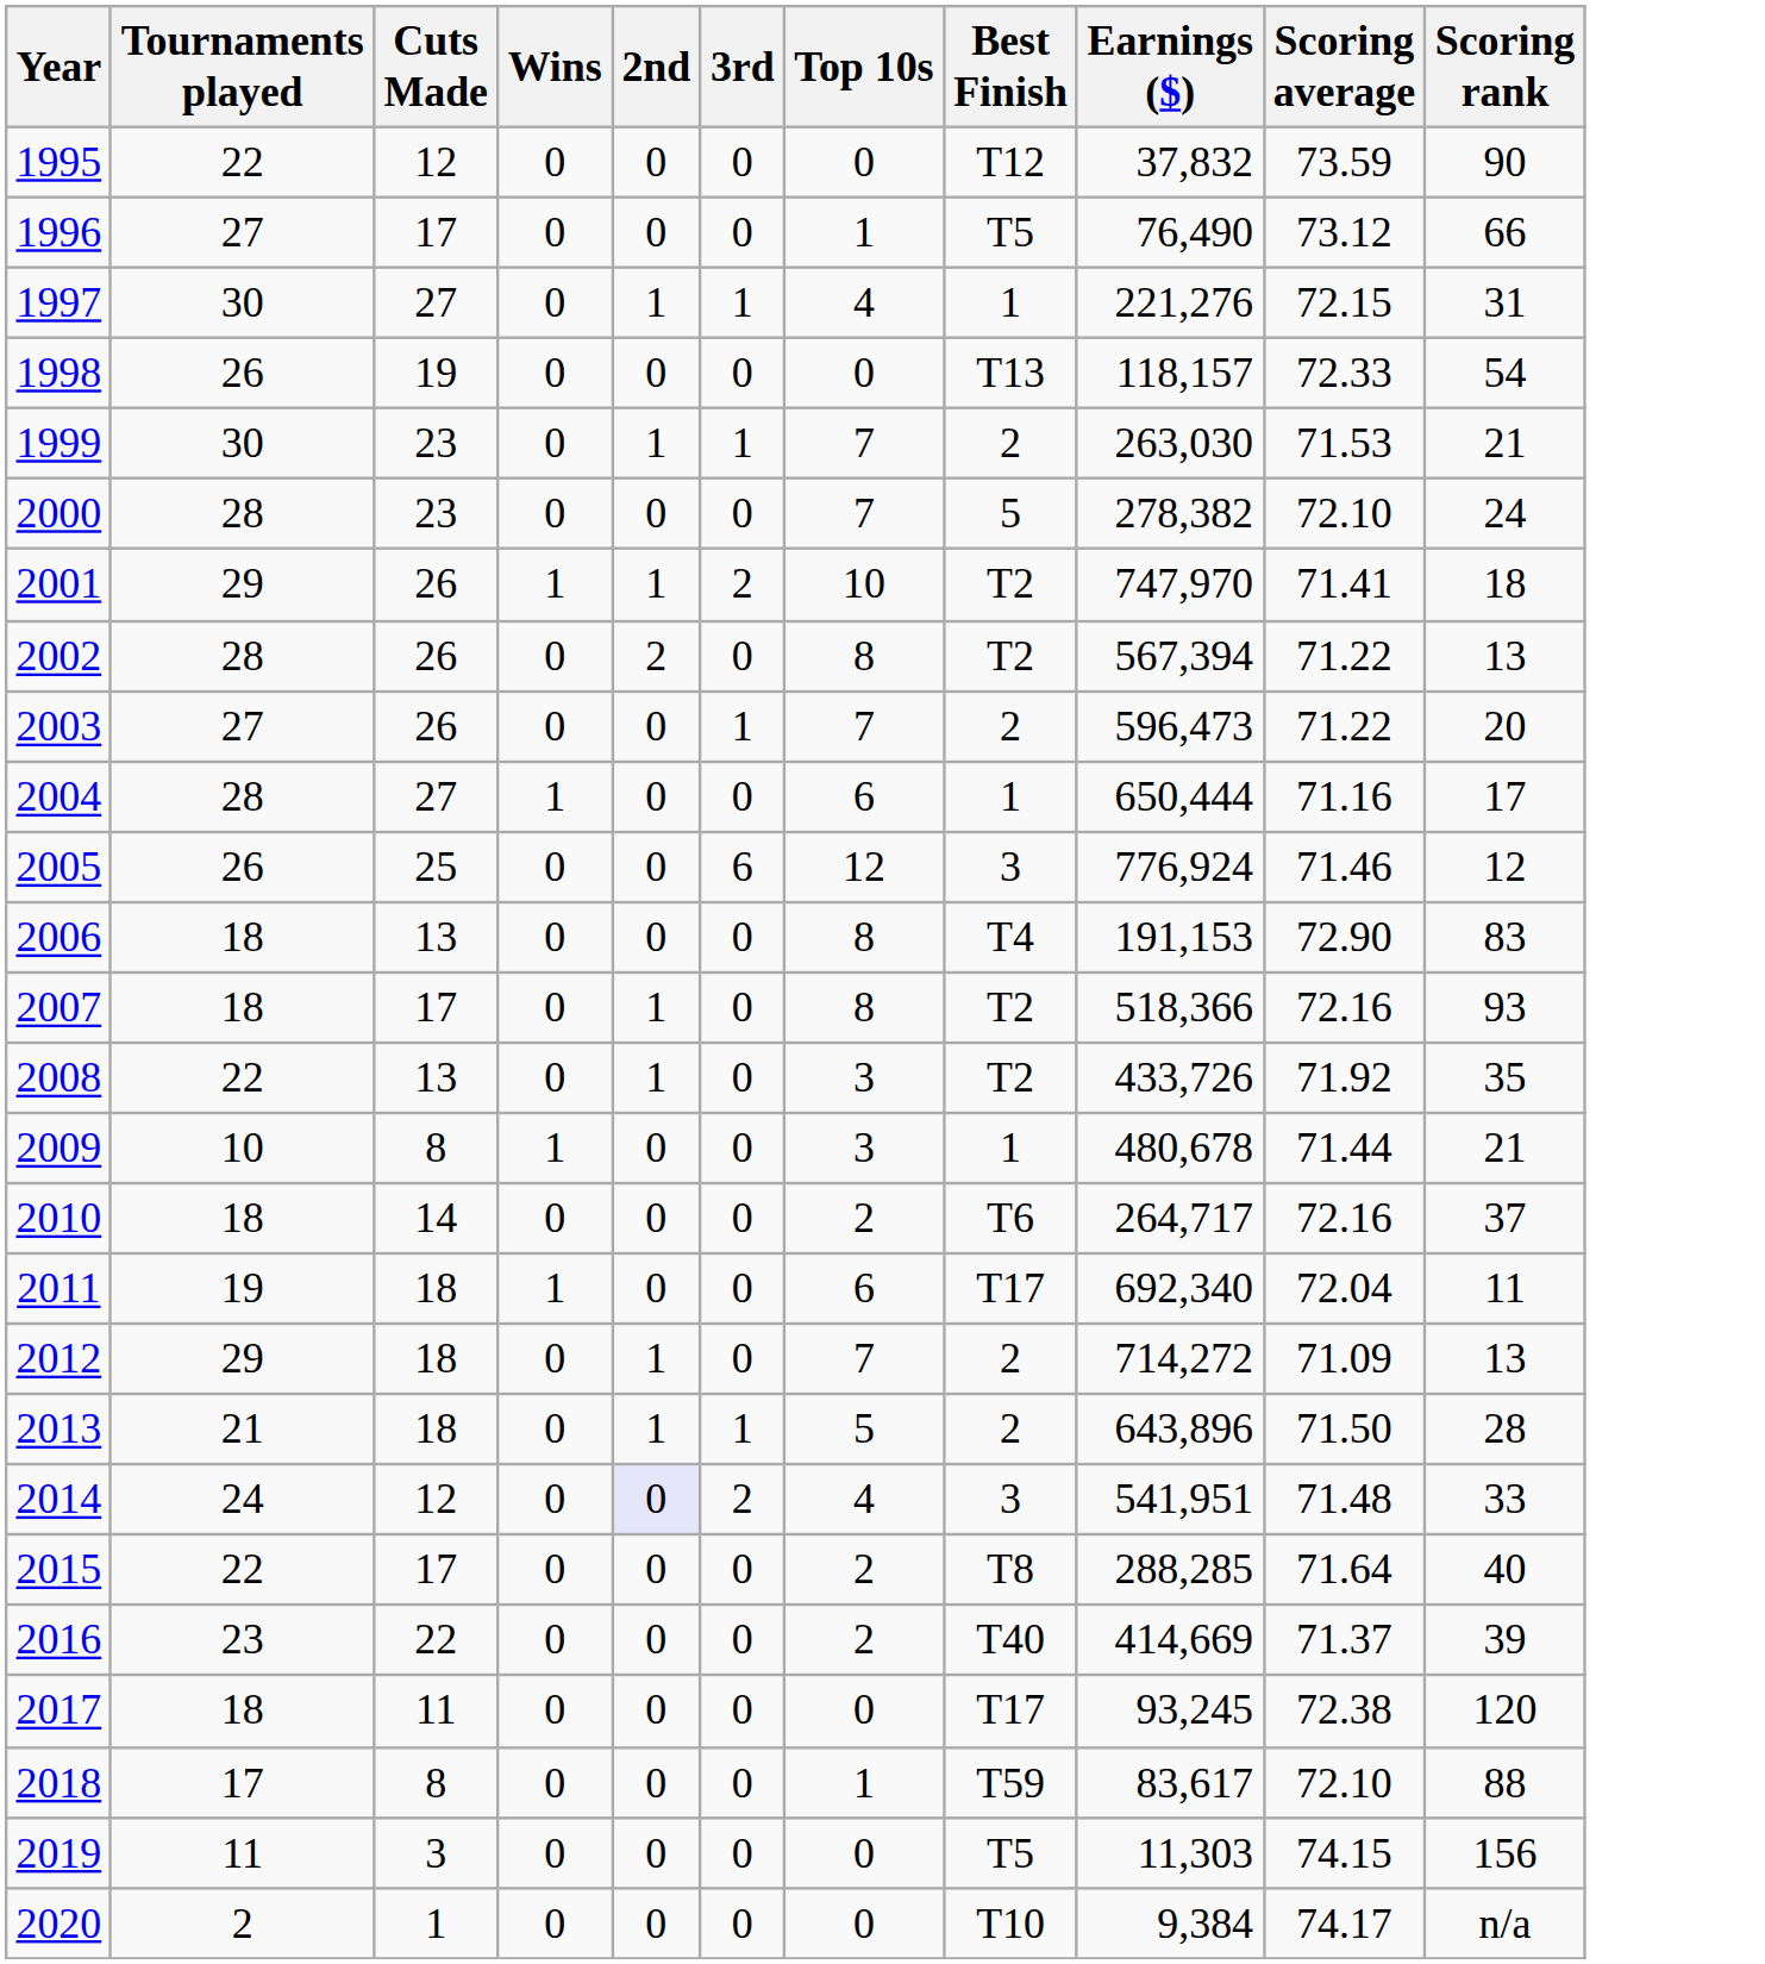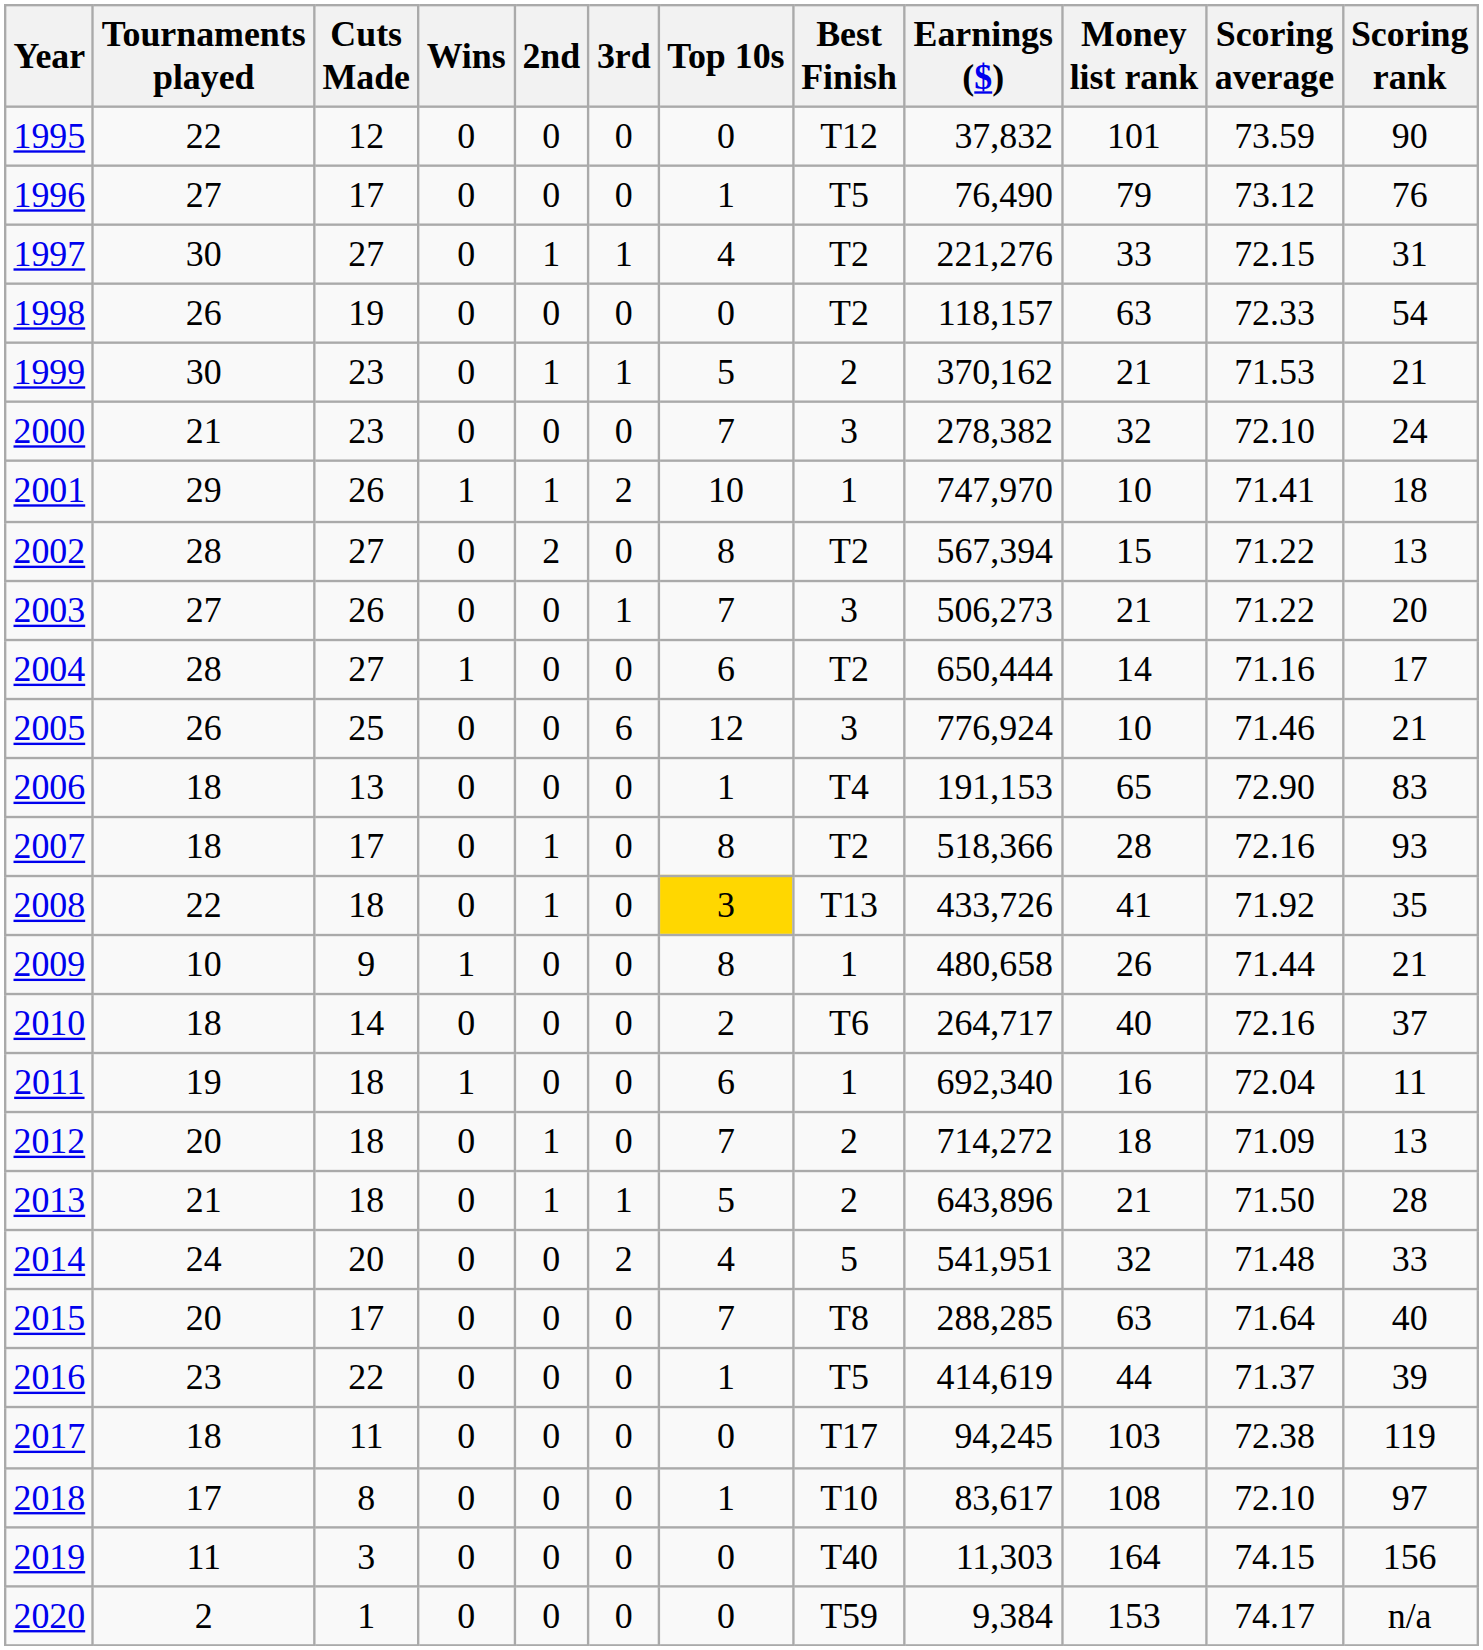+ column: Money list rank | 101 | 79 | 33 | 63 | 21 | 32 | 10 | 15 | 21 | 14 | 10 | 65 | 28 | 41 | 26 | 40 | 16 | 18 | 21 | 32 | 63 | 44 | 103 | 108 | 164 | 153
1996 | Scoring rank: 66 -> 76
1997 | Best Finish: 1 -> T2
1998 | Best Finish: T13 -> T2
1999 | Top 10s: 7 -> 5
1999 | Earnings ($): 263,030 -> 370,162
2000 | Tournaments played: 28 -> 21
2000 | Best Finish: 5 -> 3
2001 | Best Finish: T2 -> 1
2002 | Cuts Made: 26 -> 27
2003 | Best Finish: 2 -> 3
2003 | Earnings ($): 596,473 -> 506,273
2004 | Best Finish: 1 -> T2
2005 | Scoring rank: 12 -> 21
2006 | Top 10s: 8 -> 1
2008 | Cuts Made: 13 -> 18
2008 | Top 10s: no background -> gold background
2008 | Best Finish: T2 -> T13
2009 | Cuts Made: 8 -> 9
2009 | Top 10s: 3 -> 8
2009 | Earnings ($): 480,678 -> 480,658
2011 | Best Finish: T17 -> 1
2012 | Tournaments played: 29 -> 20
2014 | Cuts Made: 12 -> 20
2014 | 2nd: lavender background -> no background
2014 | Best Finish: 3 -> 5
2015 | Tournaments played: 22 -> 20
2015 | Top 10s: 2 -> 7
2016 | Top 10s: 2 -> 1
2016 | Best Finish: T40 -> T5
2016 | Earnings ($): 414,669 -> 414,619
2017 | Earnings ($): 93,245 -> 94,245
2017 | Scoring rank: 120 -> 119
2018 | Best Finish: T59 -> T10
2018 | Scoring rank: 88 -> 97
2019 | Best Finish: T5 -> T40
2020 | Best Finish: T10 -> T59
